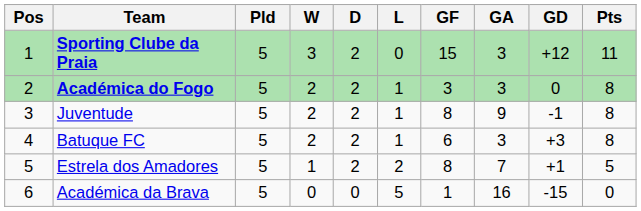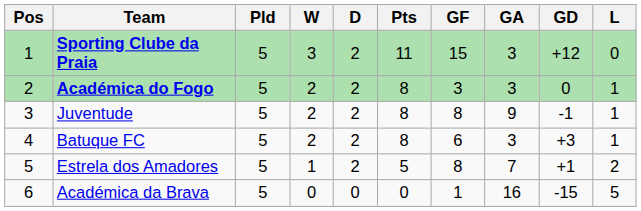columns swapped: L <-> Pts
